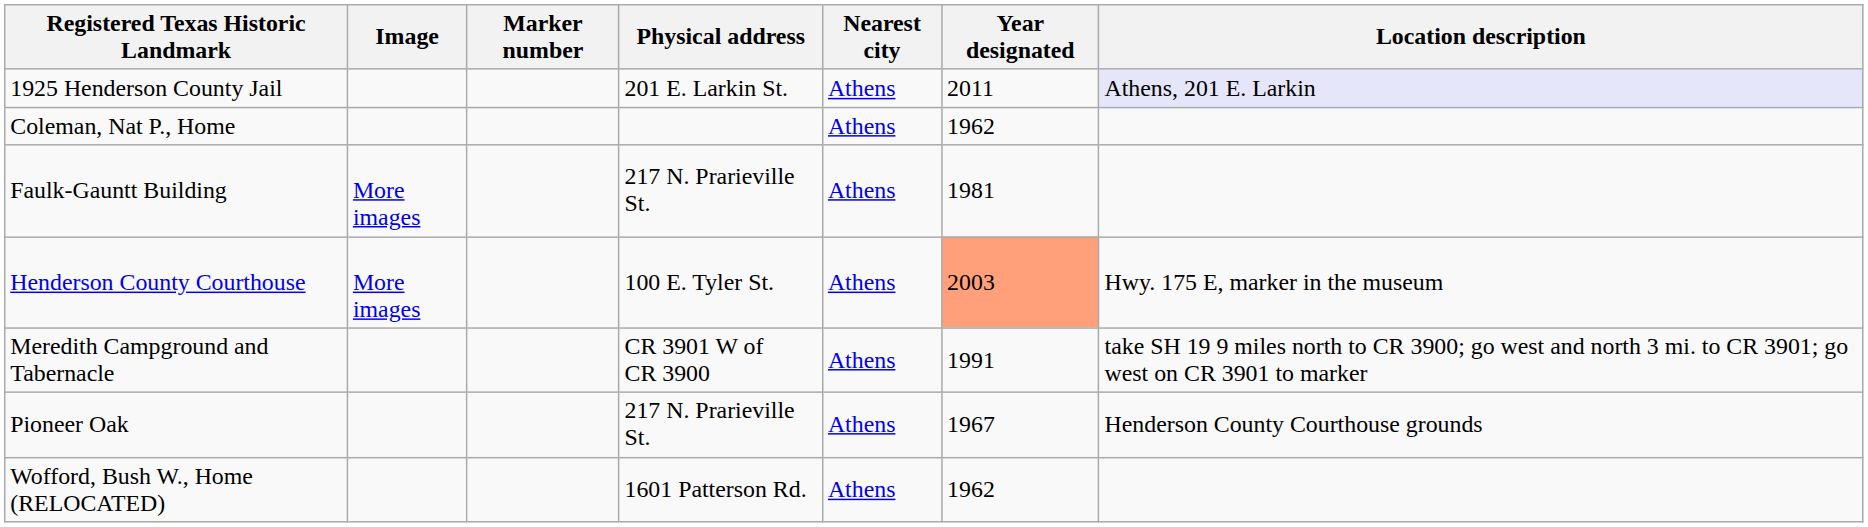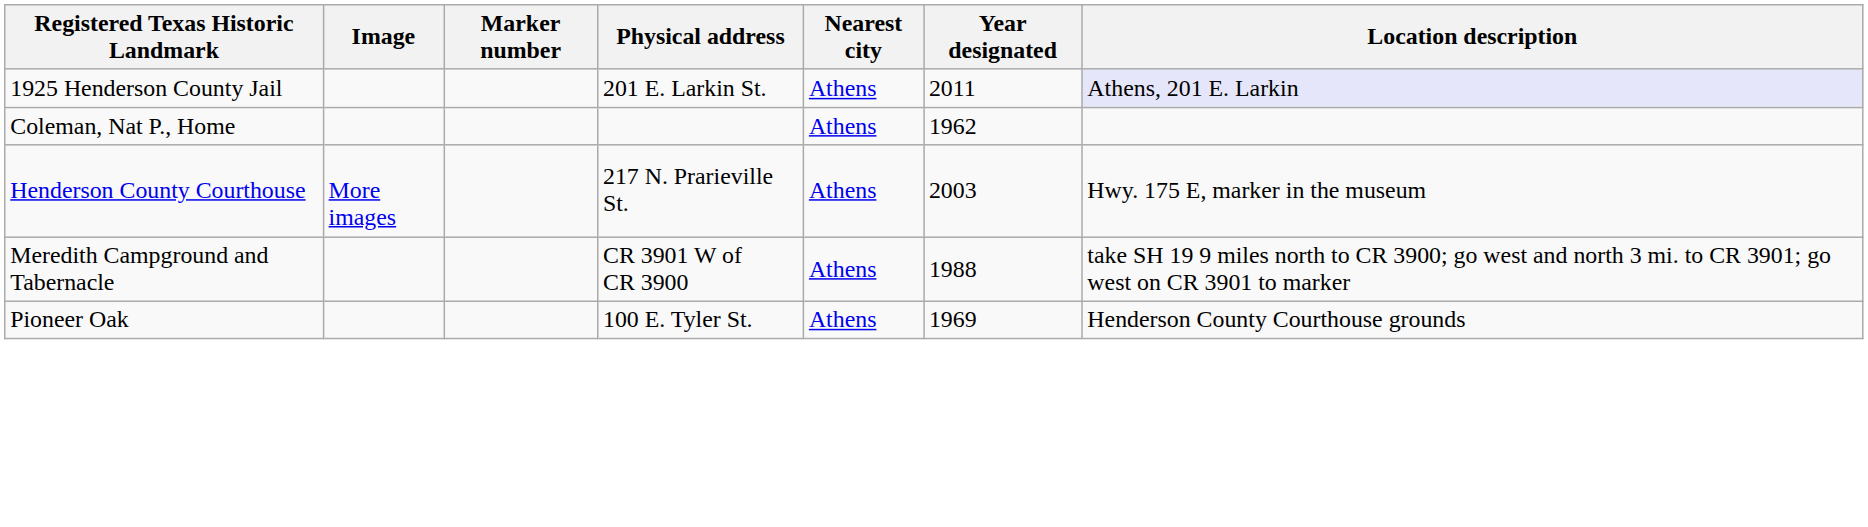- row: Faulk-Gauntt Building | More images | 217 N. Prarieville St. | Athens | 1981
Henderson County Courthouse | Physical address: 100 E. Tyler St. -> 217 N. Prarieville St.
Henderson County Courthouse | Year designated: lightsalmon background -> no background
Meredith Campground and Tabernacle | Year designated: 1991 -> 1988
Pioneer Oak | Physical address: 217 N. Prarieville St. -> 100 E. Tyler St.
Pioneer Oak | Year designated: 1967 -> 1969
- row: Wofford, Bush W., Home (RELOCATED) | 1601 Patterson Rd. | Athens | 1962
